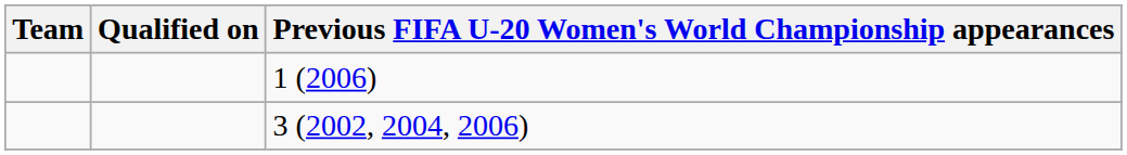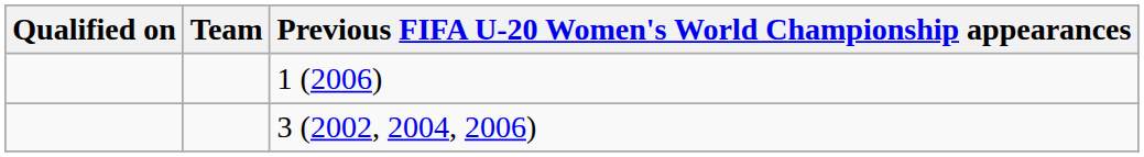columns swapped: Team <-> Qualified on
